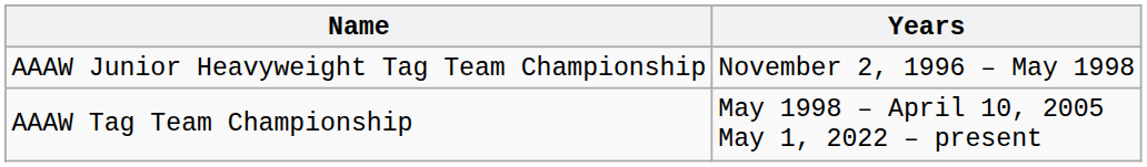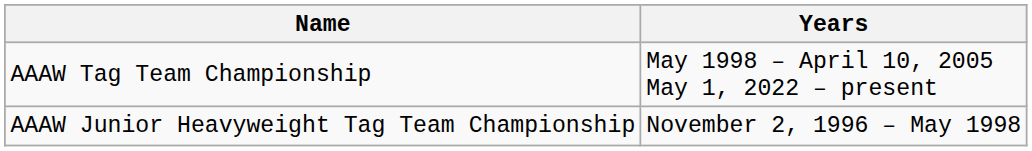rows swapped: AAAW Junior Heavyweight Tag Team Championship <-> AAAW Tag Team Championship
